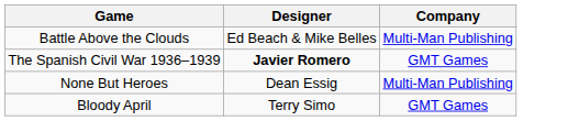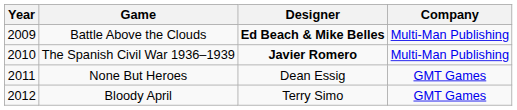+ column: Year | 2009 | 2010 | 2011 | 2012
Battle Above the Clouds | Designer: normal -> bold
The Spanish Civil War 1936–1939 | Company: GMT Games -> Multi-Man Publishing
None But Heroes | Company: Multi-Man Publishing -> GMT Games
